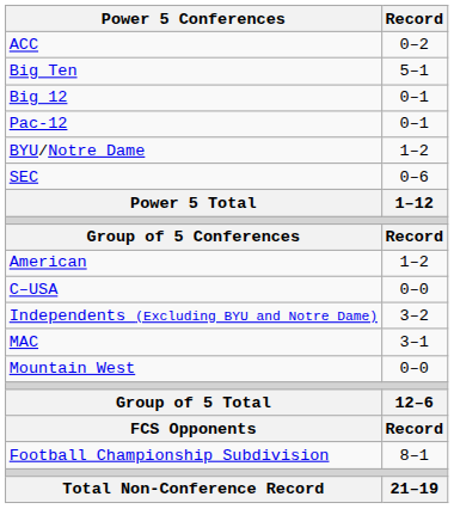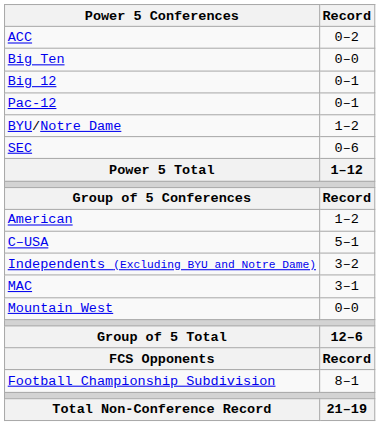Big Ten | Record: 5–1 -> 0–0
C–USA | Record: 0–0 -> 5–1
